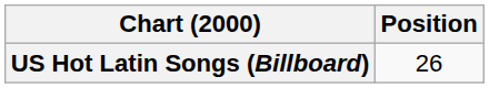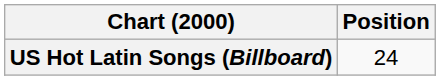US Hot Latin Songs (Billboard) | Position: 26 -> 24
